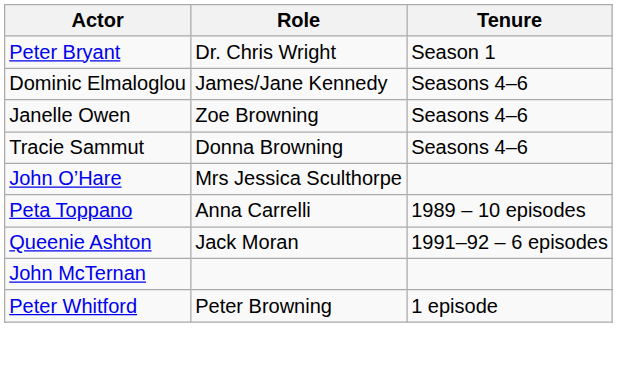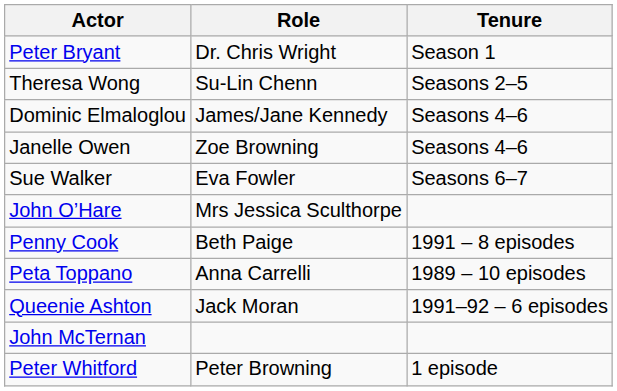+ row: Theresa Wong | Su-Lin Chenn | Seasons 2–5
- row: Tracie Sammut | Donna Browning | Seasons 4–6
+ row: Sue Walker | Eva Fowler | Seasons 6–7
+ row: Penny Cook | Beth Paige | 1991 – 8 episodes
